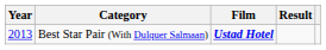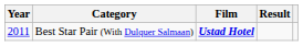Best Star Pair (With Dulquer Salmaan) | Year: 2013 -> 2011
